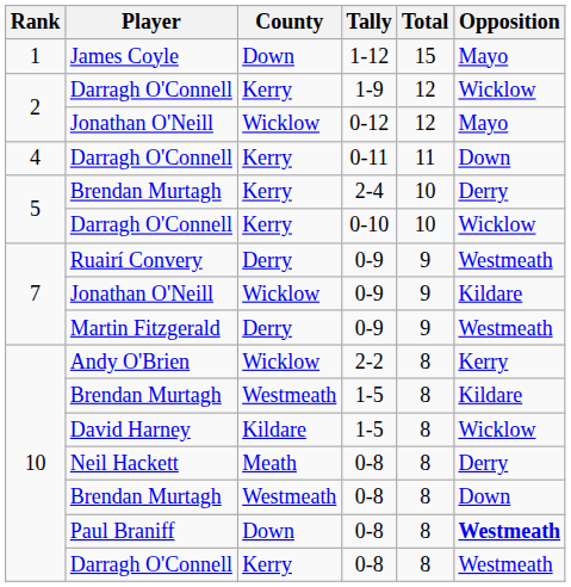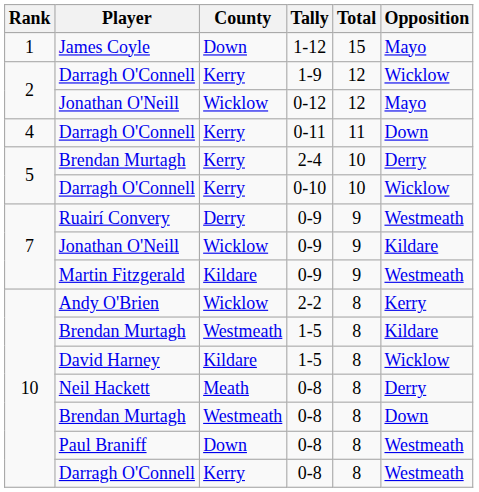Martin Fitzgerald | County: Derry -> Kildare
Paul Braniff | Opposition: bold -> normal
